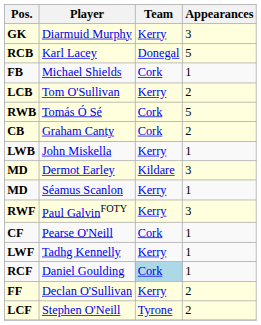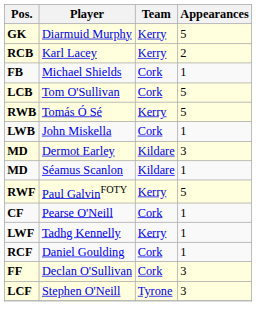Diarmuid Murphy | Appearances: 3 -> 5
Karl Lacey | Team: Donegal -> Kerry
Karl Lacey | Appearances: 5 -> 2
Tom O'Sullivan | Team: Kerry -> Cork
Tom O'Sullivan | Appearances: 2 -> 5
Tomás Ó Sé | Team: Cork -> Kerry
- row: CB | Graham Canty | Cork | 2
John Miskella | Team: Kerry -> Cork
Séamus Scanlon | Team: Kerry -> Kildare
Paul GalvinFOTY | Appearances: 3 -> 5
Daniel Goulding | Team: lightblue background -> no background
Declan O'Sullivan | Team: Kerry -> Cork
Declan O'Sullivan | Appearances: 2 -> 3
Stephen O'Neill | Appearances: 2 -> 3
